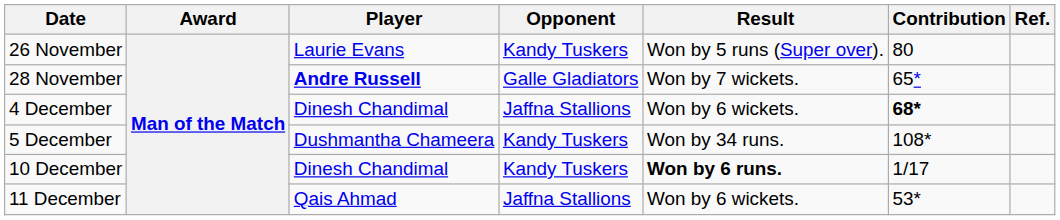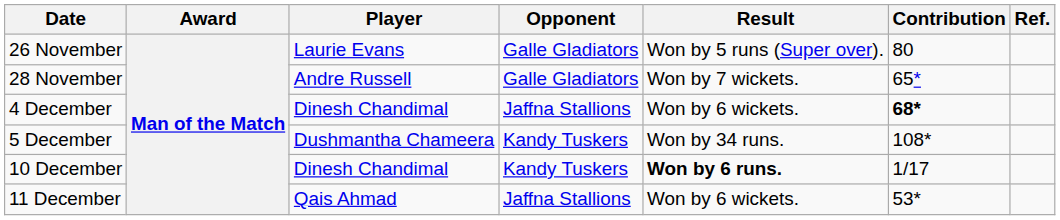26 November | Opponent: Kandy Tuskers -> Galle Gladiators
28 November | Player: bold -> normal
